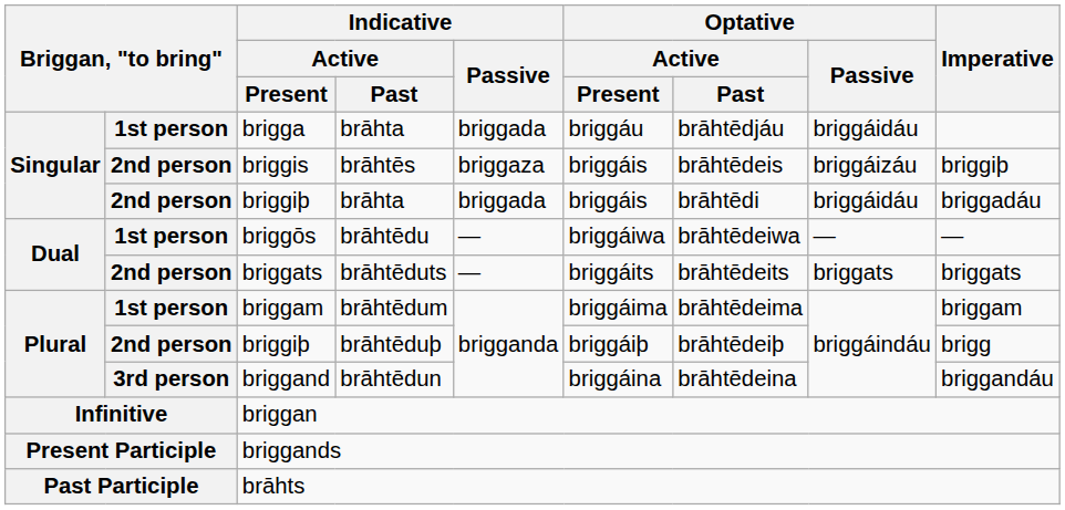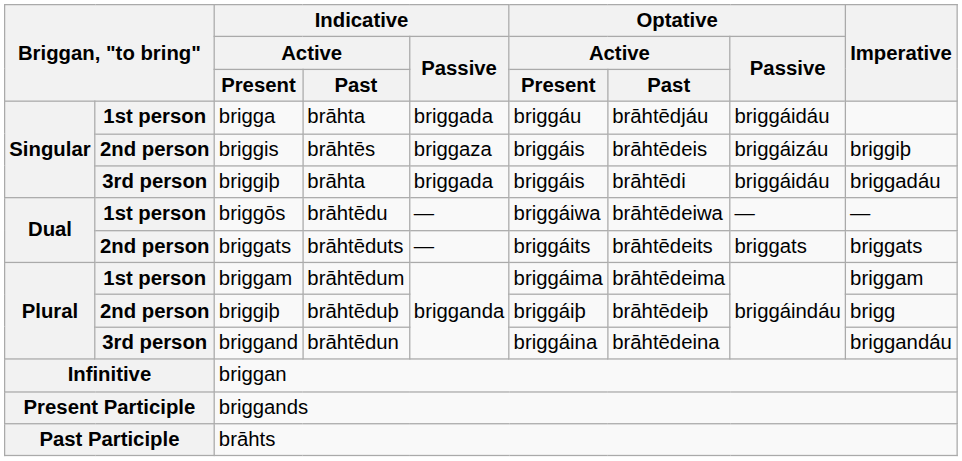briggiþ / brāhta | column 2: 2nd person -> 3rd person
